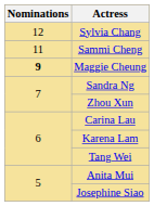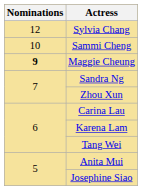Sammi Cheng | Nominations: 11 -> 10
